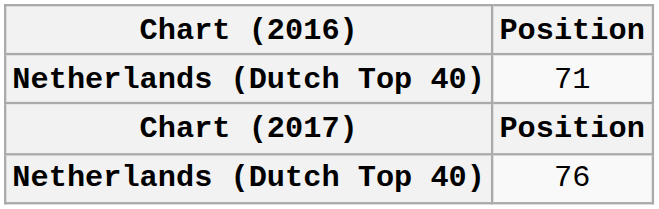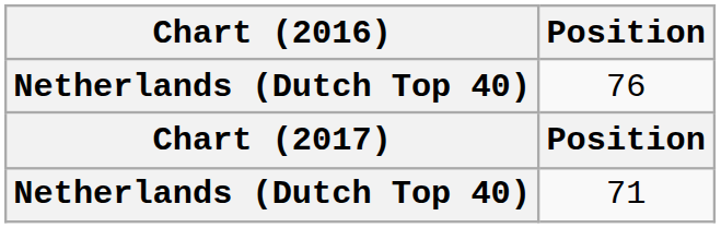rows swapped: 71 <-> 76
